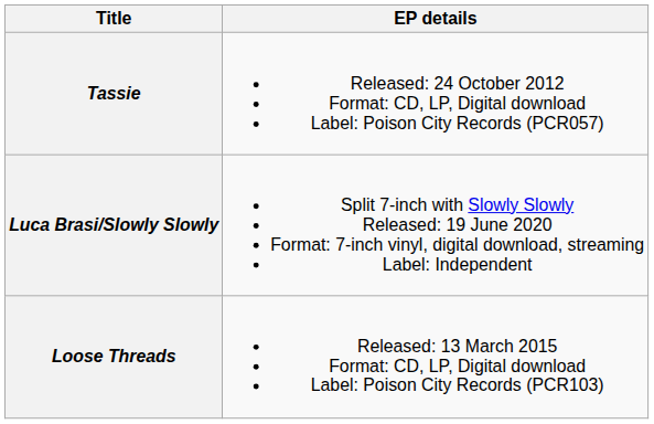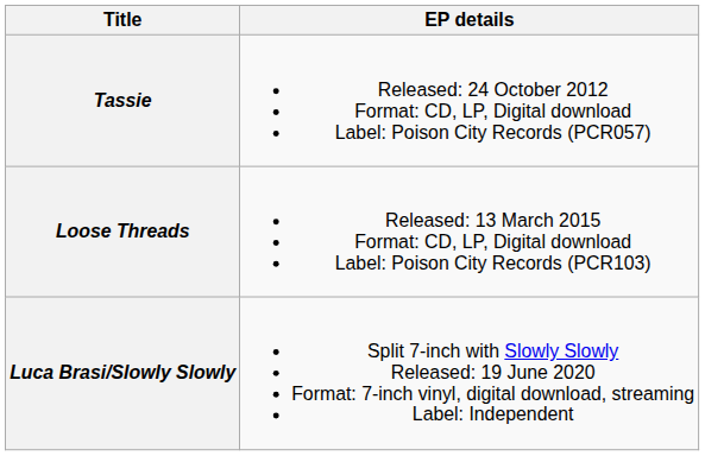rows swapped: Loose Threads <-> Luca Brasi/Slowly Slowly
